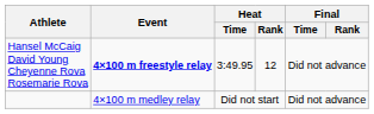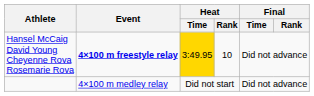Hansel McCaig David Young Cheyenne Rova Rosemarie Rova | Heat / Time: no background -> gold background
Hansel McCaig David Young Cheyenne Rova Rosemarie Rova | Heat / Rank: 12 -> 10
